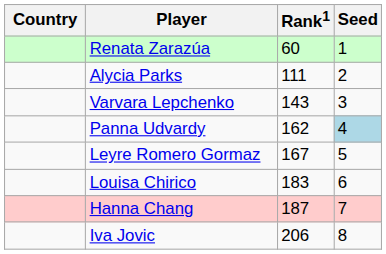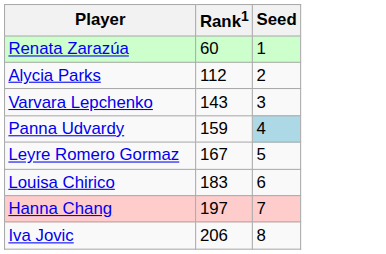- column: Country
Alycia Parks | Rank1: 111 -> 112
Panna Udvardy | Rank1: 162 -> 159
Hanna Chang | Rank1: 187 -> 197
